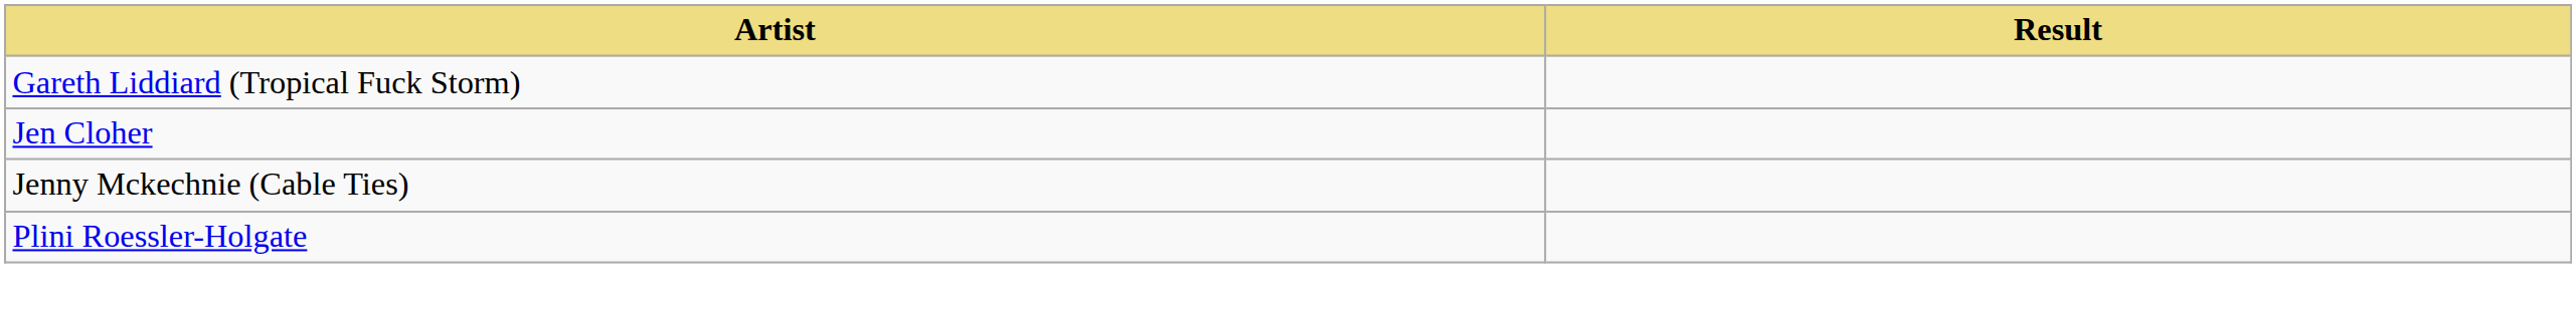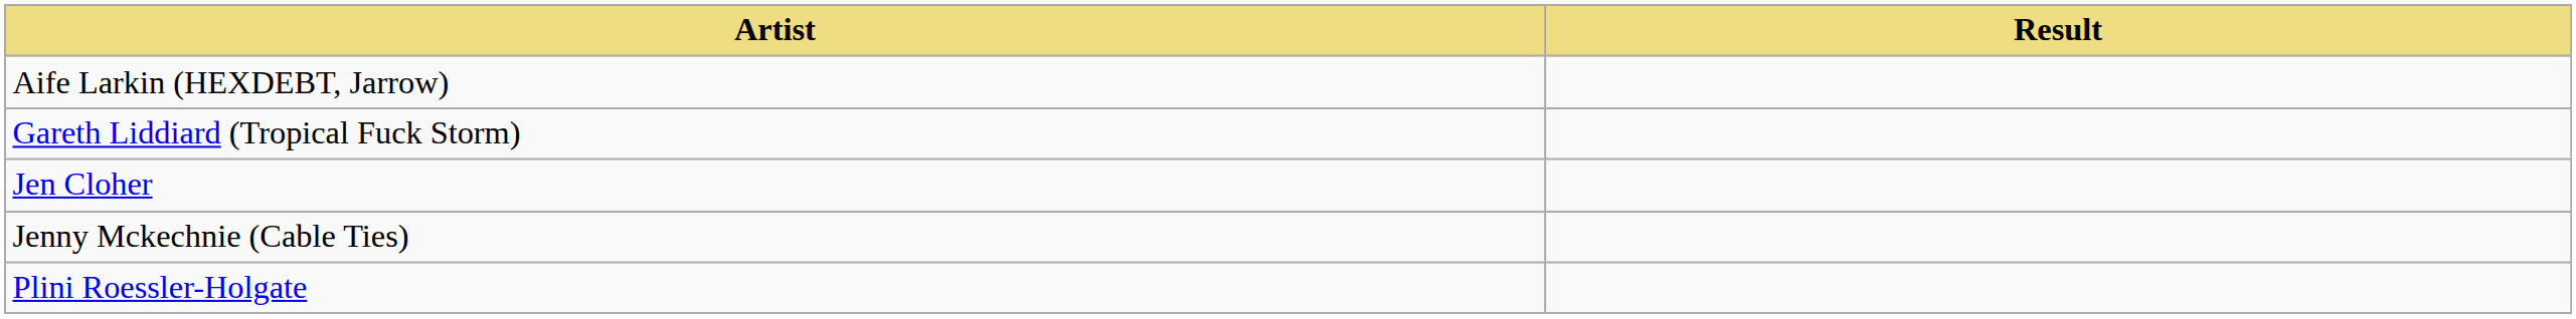+ row: Aife Larkin (HEXDEBT, Jarrow)
